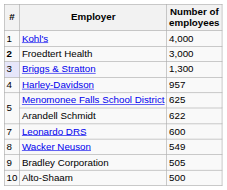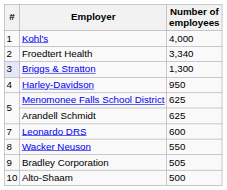Froedtert Health | #: bold -> normal
Froedtert Health | Number of employees: 3,000 -> 3,340
Harley-Davidson | Number of employees: 957 -> 950
Arandell Schmidt | Number of employees: 622 -> 625
Wacker Neuson | Number of employees: 549 -> 550
